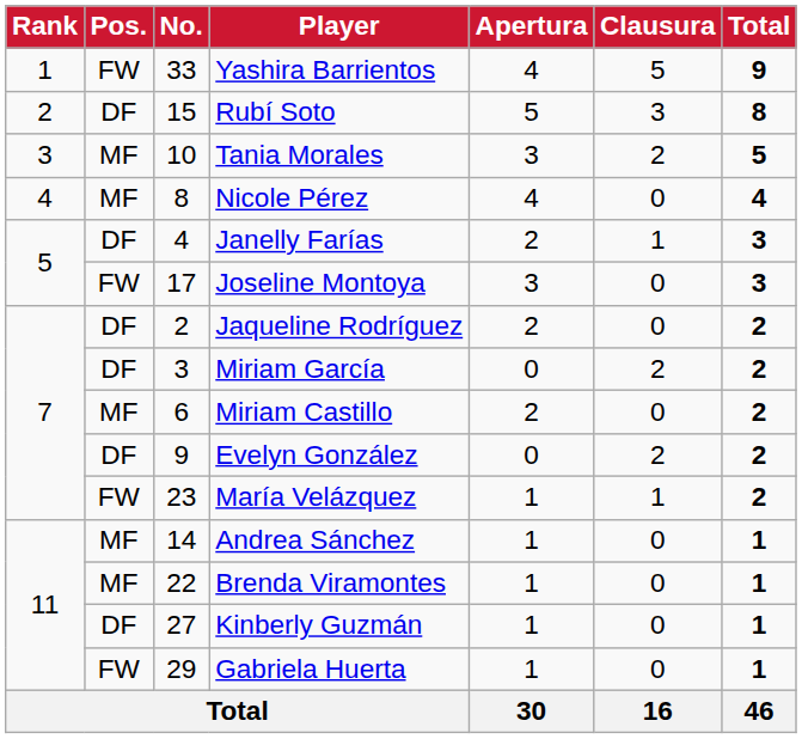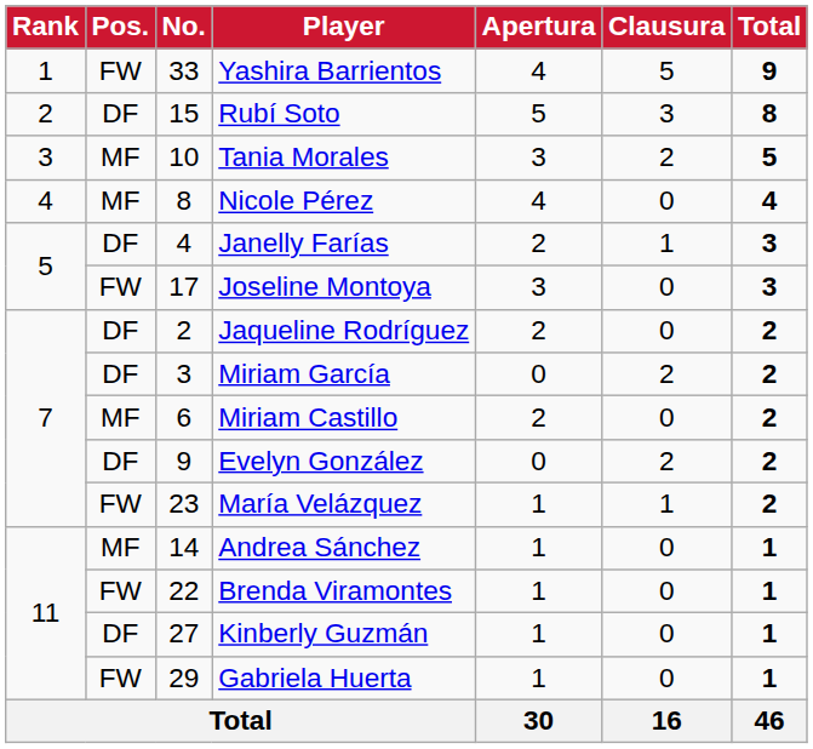Brenda Viramontes | Pos.: MF -> FW
